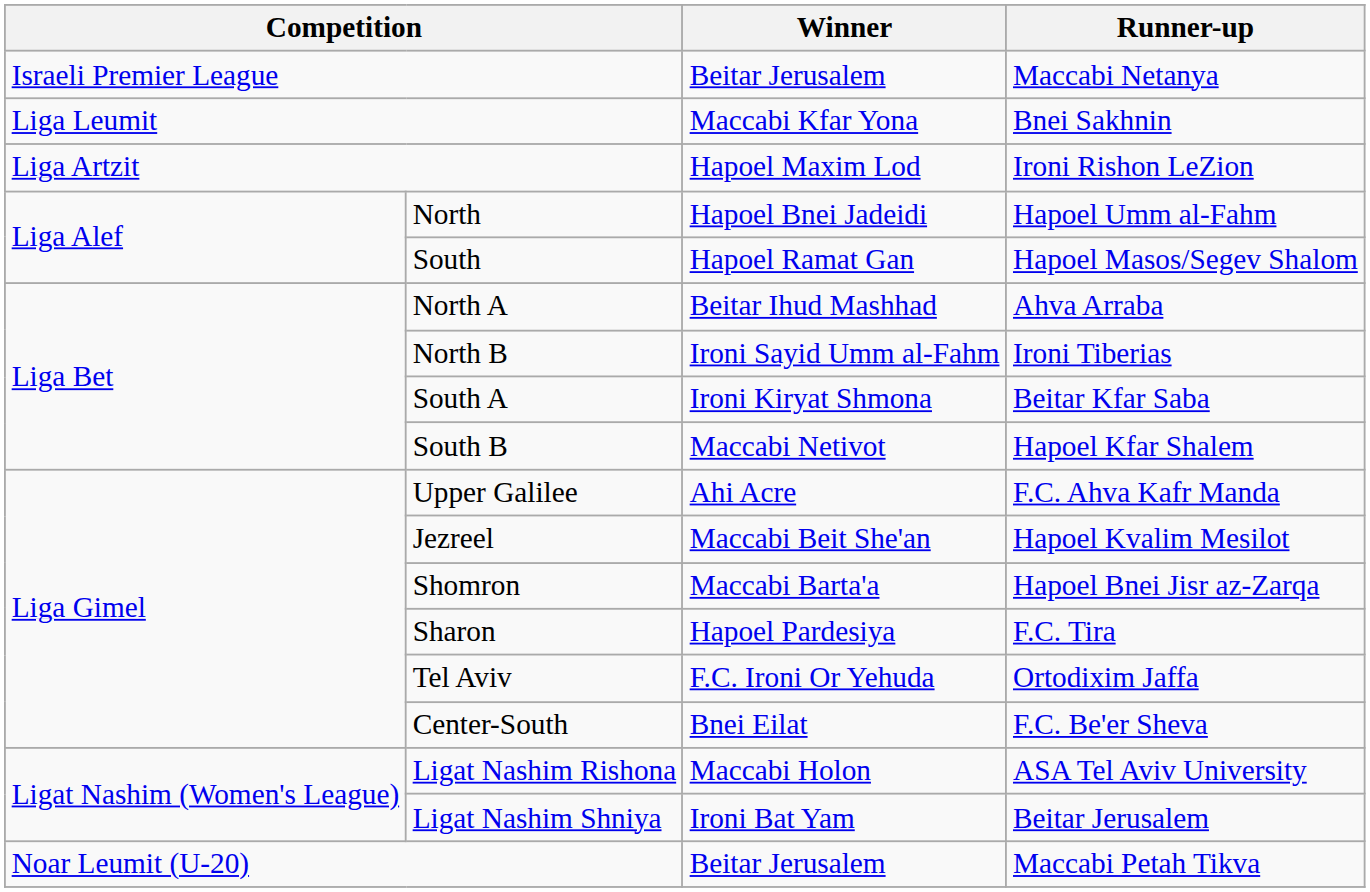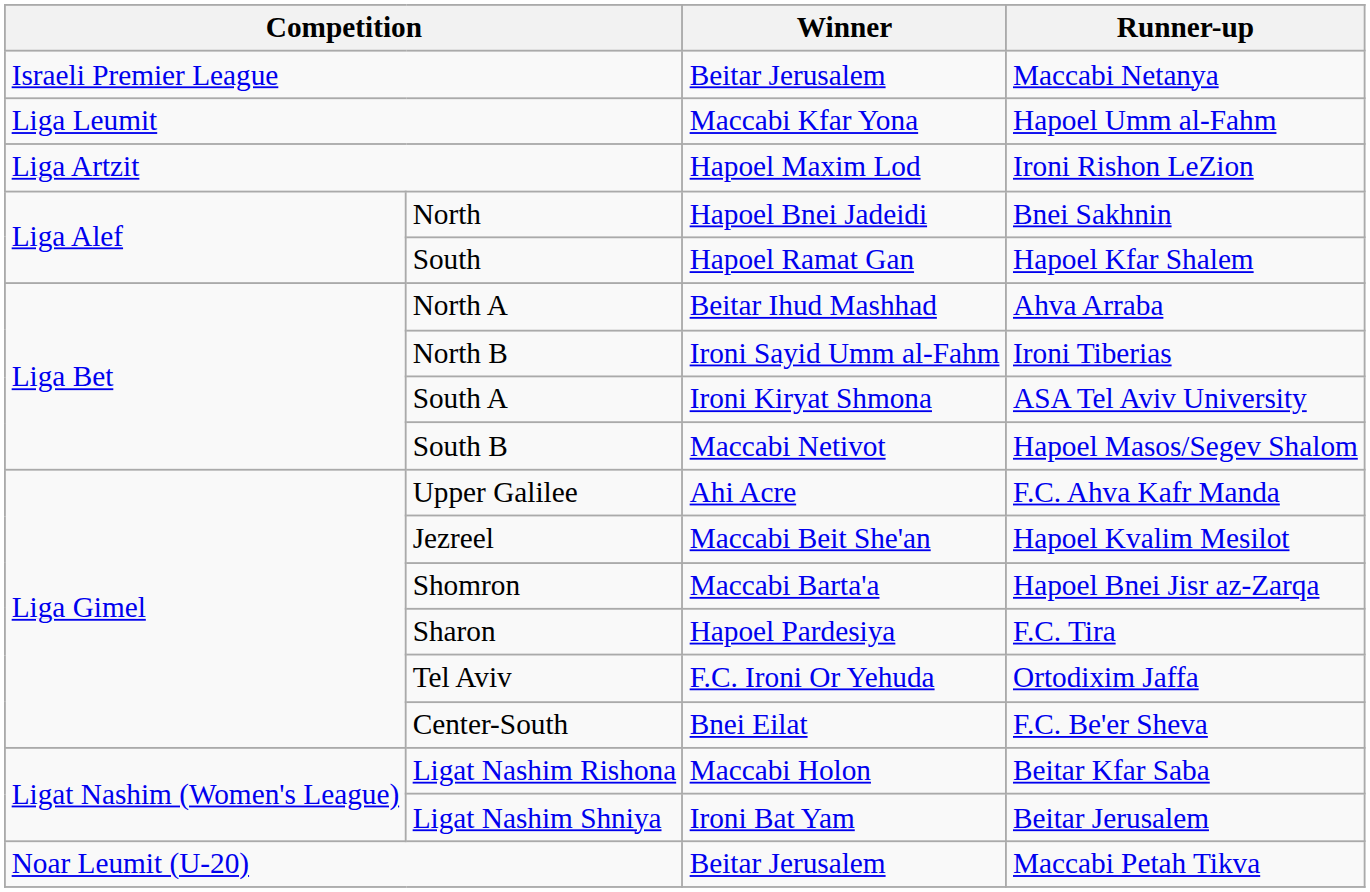Liga Leumit | Runner-up: Bnei Sakhnin -> Hapoel Umm al-Fahm
North | Runner-up: Hapoel Umm al-Fahm -> Bnei Sakhnin
South | Runner-up: Hapoel Masos/Segev Shalom -> Hapoel Kfar Shalem
South A | Runner-up: Beitar Kfar Saba -> ASA Tel Aviv University
South B | Runner-up: Hapoel Kfar Shalem -> Hapoel Masos/Segev Shalom
Ligat Nashim Rishona | Runner-up: ASA Tel Aviv University -> Beitar Kfar Saba
